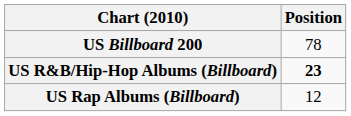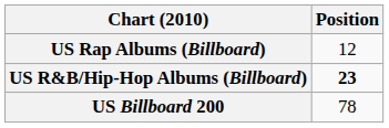rows swapped: US Billboard 200 <-> US Rap Albums (Billboard)
